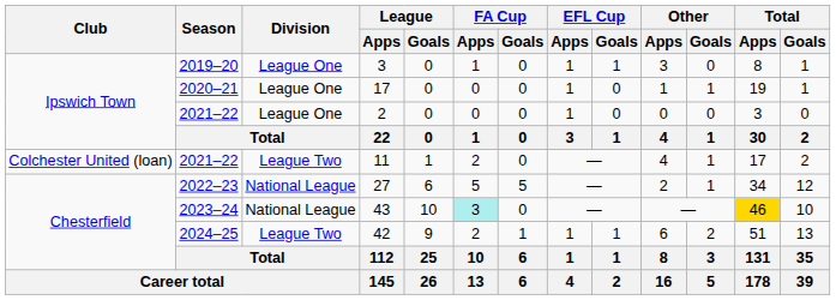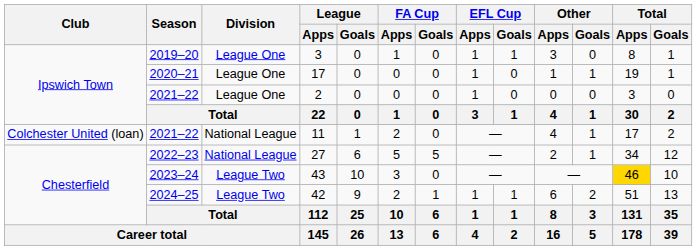11 | Division: League Two -> National League
43 | Division: National League -> League Two
43 | FA Cup / Apps: paleturquoise background -> no background
